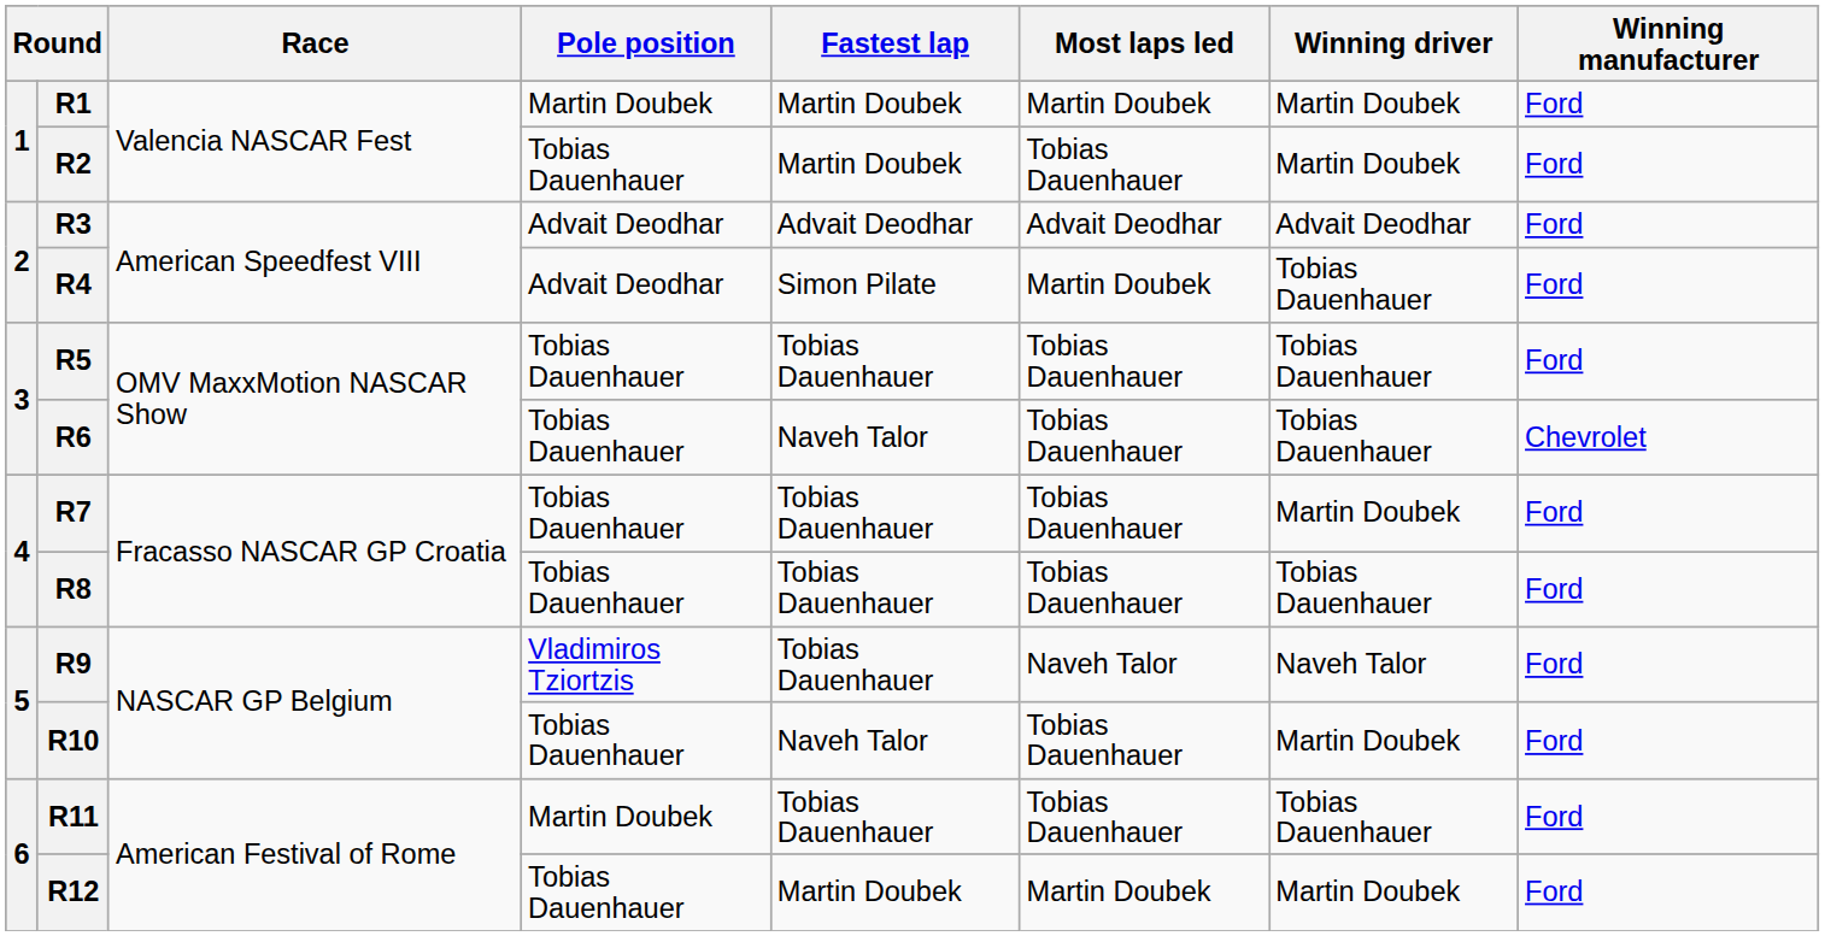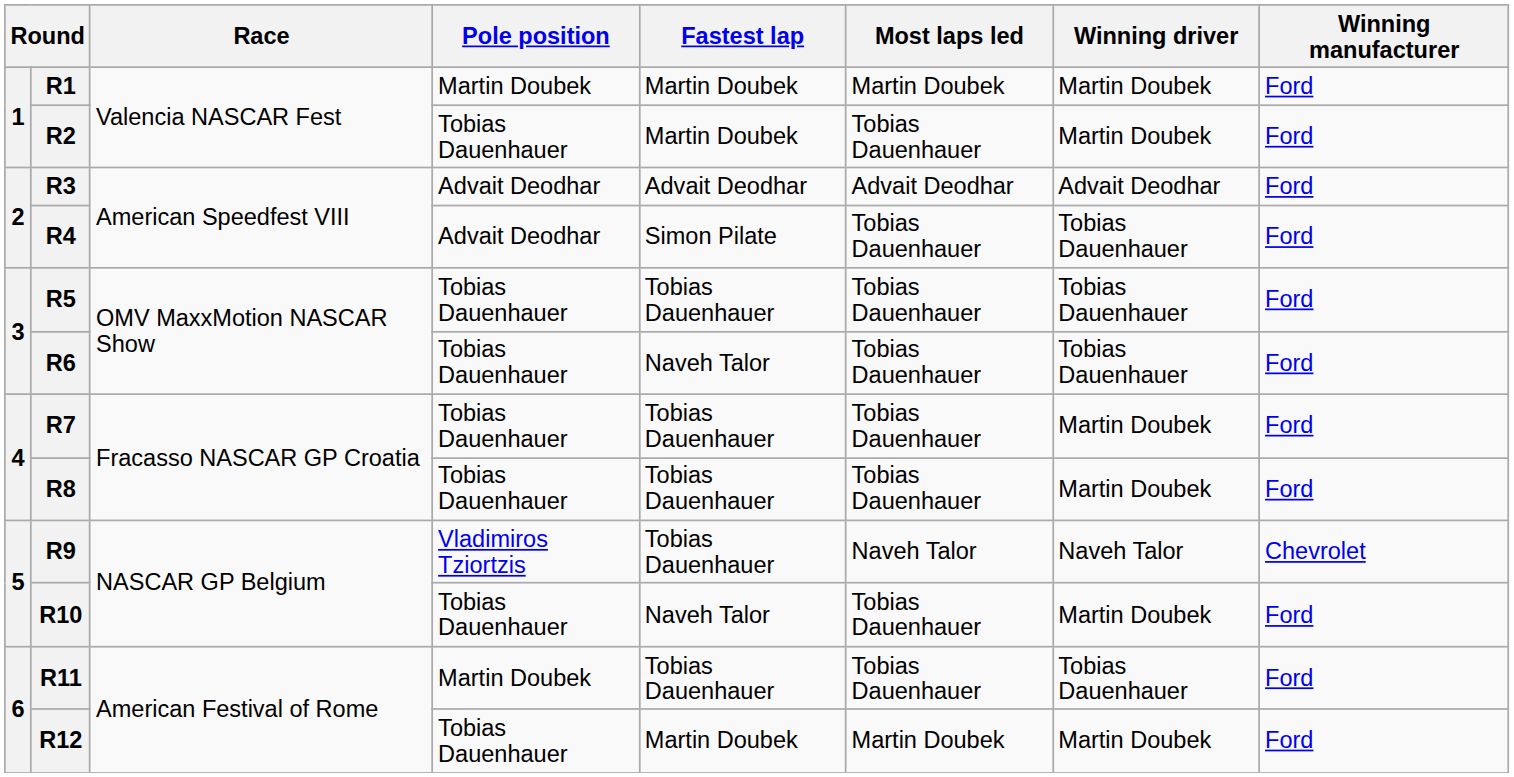R4 | Most laps led: Martin Doubek -> Tobias Dauenhauer
R6 | Winning manufacturer: Chevrolet -> Ford
R8 | Winning driver: Tobias Dauenhauer -> Martin Doubek
R9 | Winning manufacturer: Ford -> Chevrolet
